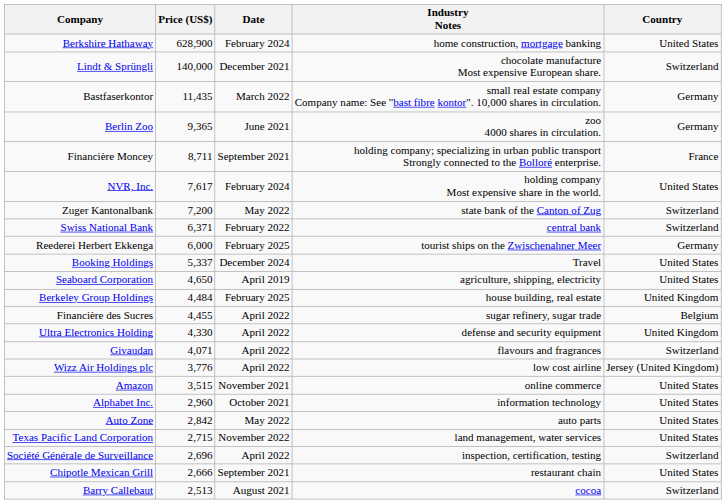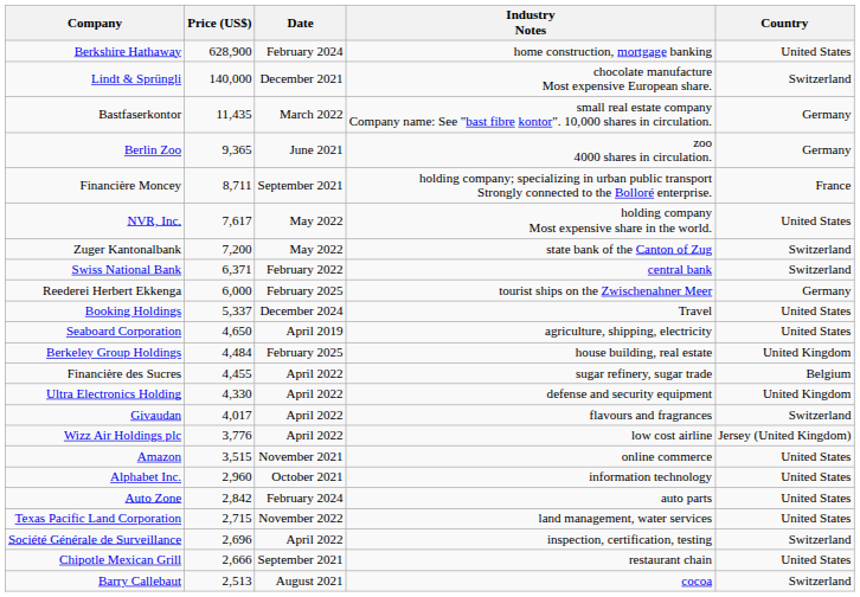NVR, Inc. | Date: February 2024 -> May 2022
Givaudan | Price (US$): 4,071 -> 4,017
Auto Zone | Date: May 2022 -> February 2024
